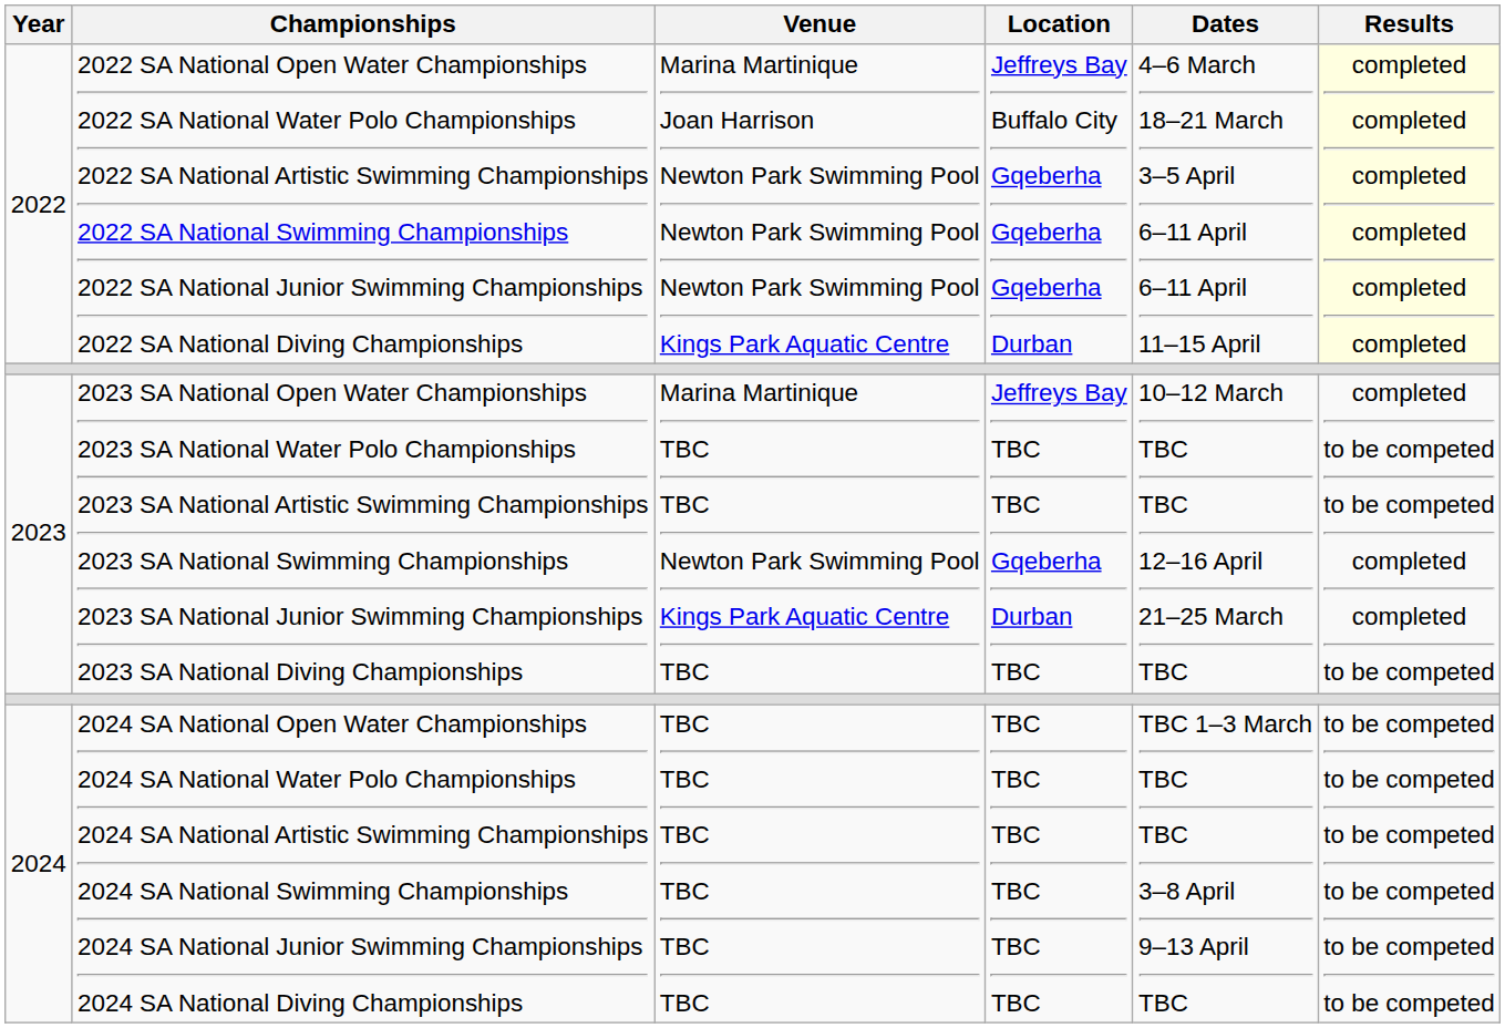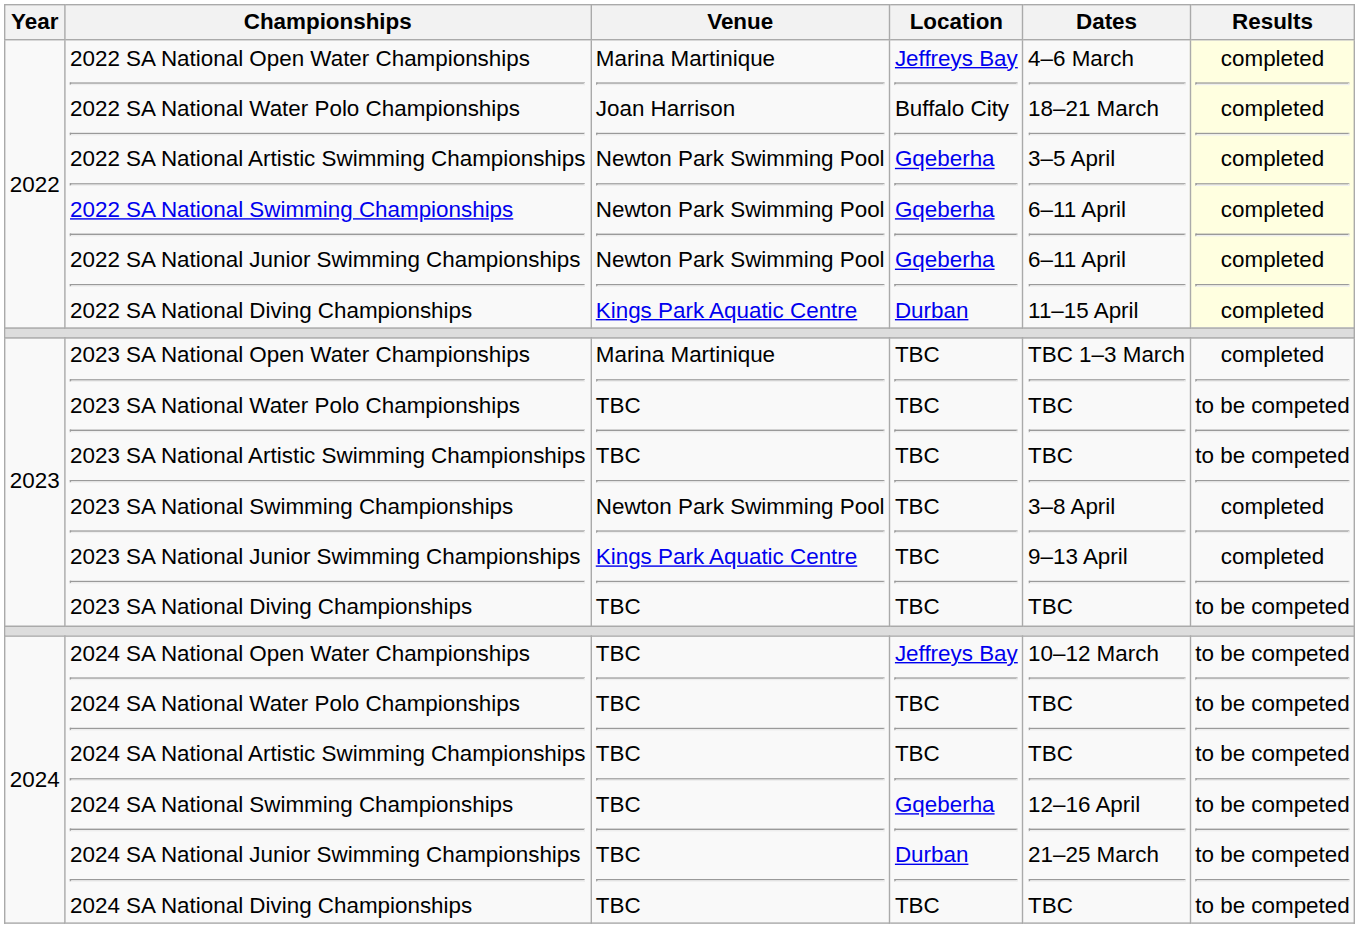2023 | Location: Jeffreys Bay TBC TBC Gqeberha Durban TBC -> TBC TBC TBC TBC TBC TBC
2023 | Dates: 10–12 March TBC TBC 12–16 April 21–25 March TBC -> TBC 1–3 March TBC TBC 3–8 April 9–13 April TBC
2024 | Location: TBC TBC TBC TBC TBC TBC -> Jeffreys Bay TBC TBC Gqeberha Durban TBC
2024 | Dates: TBC 1–3 March TBC TBC 3–8 April 9–13 April TBC -> 10–12 March TBC TBC 12–16 April 21–25 March TBC
